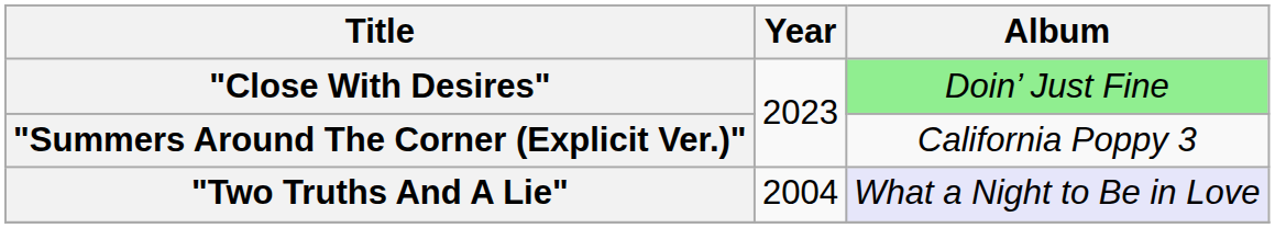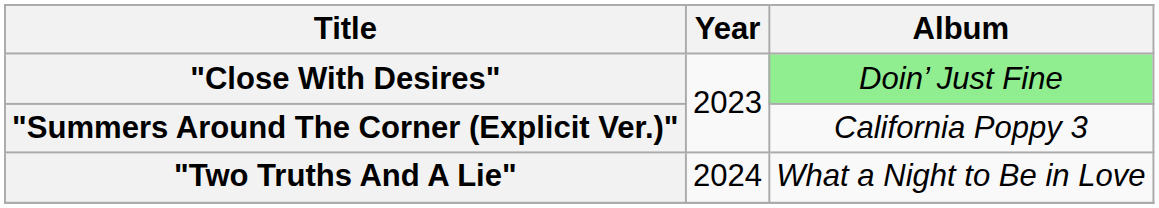"Two Truths And A Lie" | Year: 2004 -> 2024
"Two Truths And A Lie" | Album: lavender background -> no background
